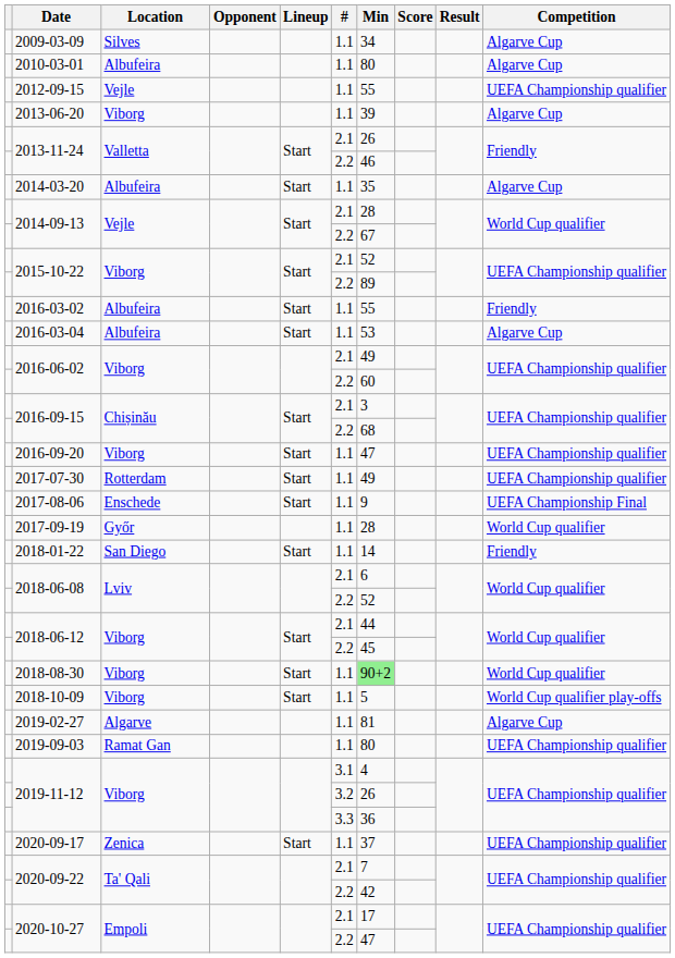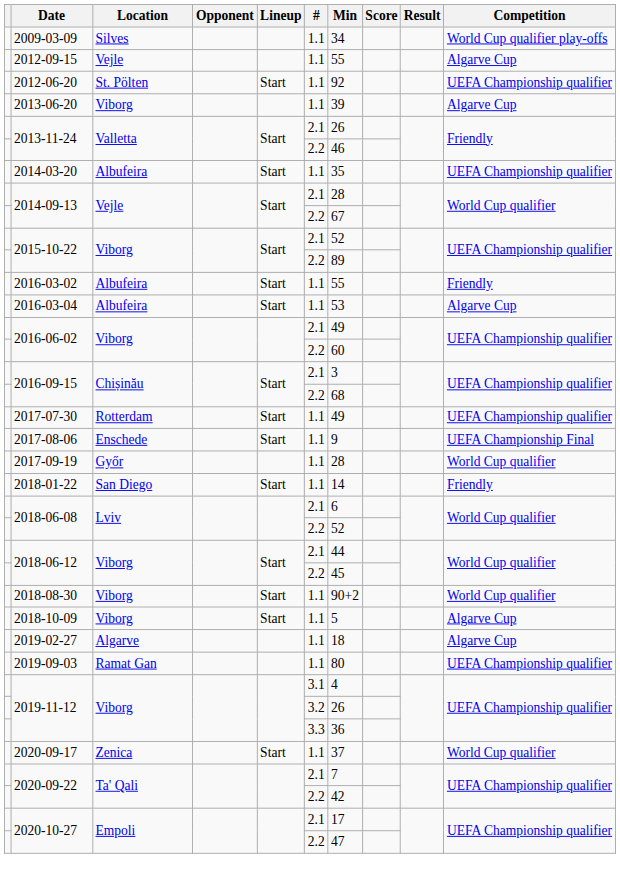2009-03-09 | Competition: Algarve Cup -> World Cup qualifier play-offs
- row: 2010-03-01 | Albufeira | 1.1 | 80 | Algarve Cup
2012-09-15 | Competition: UEFA Championship qualifier -> Algarve Cup
+ row: 2012-06-20 | St. Pölten | Start | 1.1 | 92 | UEFA Championship qualifier
2014-03-20 | Competition: Algarve Cup -> UEFA Championship qualifier
- row: 2016-09-20 | Viborg | Start | 1.1 | 47 | UEFA Championship qualifier
2018-08-30 | Min: lightgreen background -> no background
2018-10-09 | Competition: World Cup qualifier play-offs -> Algarve Cup
2019-02-27 | Min: 81 -> 18
2020-09-17 | Competition: UEFA Championship qualifier -> World Cup qualifier
